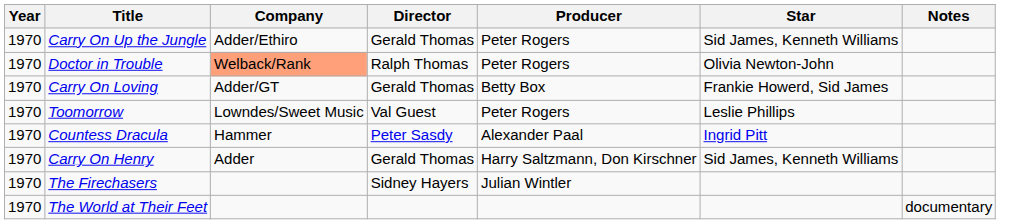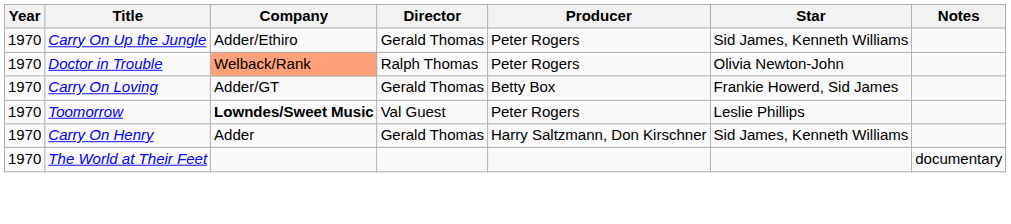Toomorrow | Company: normal -> bold
- row: 1970 | Countess Dracula | Hammer | Peter Sasdy | Alexander Paal | Ingrid Pitt
- row: 1970 | The Firechasers | Sidney Hayers | Julian Wintler
